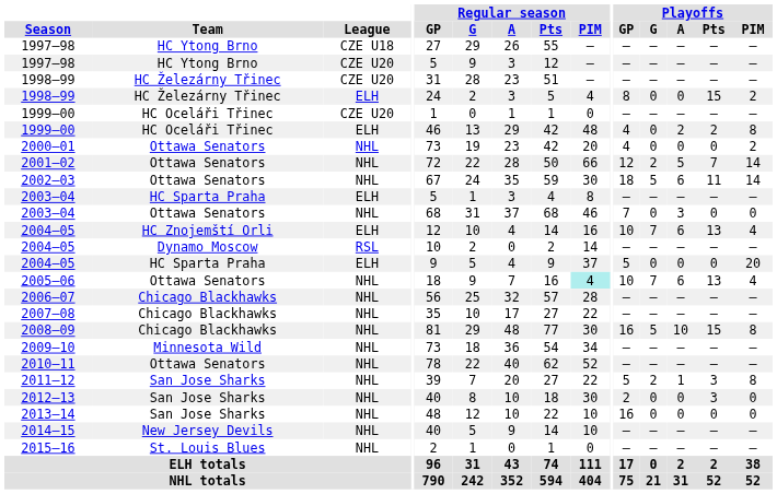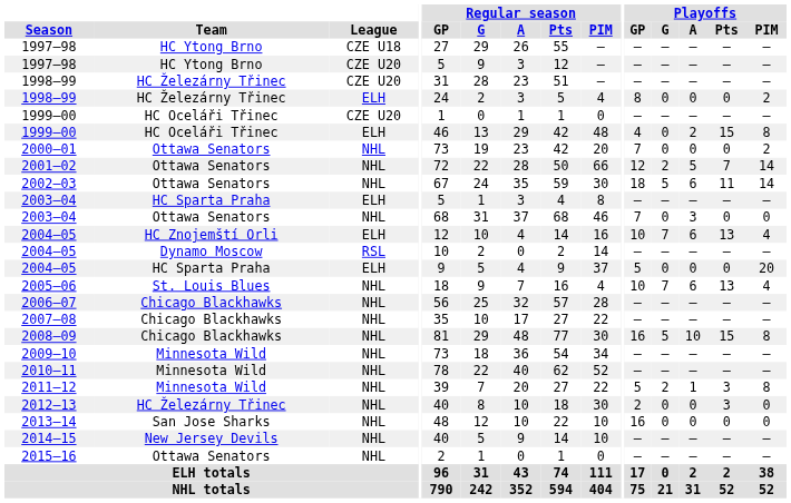1998–99 / ELH | Playoffs / Pts: 15 -> 0
1999–00 / ELH | Playoffs / Pts: 2 -> 15
2000–01 | Playoffs / GP: 4 -> 7
2005–06 | Team: Ottawa Senators -> St. Louis Blues
2005–06 | Regular season / PIM: paleturquoise background -> no background
2010–11 | Team: Ottawa Senators -> Minnesota Wild
2011–12 | Team: San Jose Sharks -> Minnesota Wild
2012–13 | Team: San Jose Sharks -> HC Železárny Třinec
2015–16 | Team: St. Louis Blues -> Ottawa Senators
